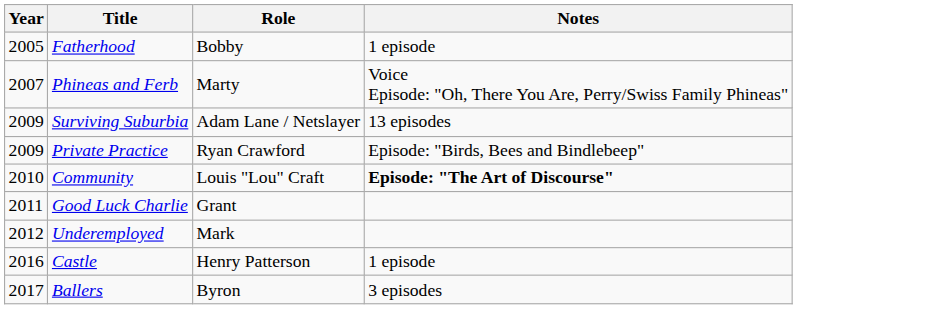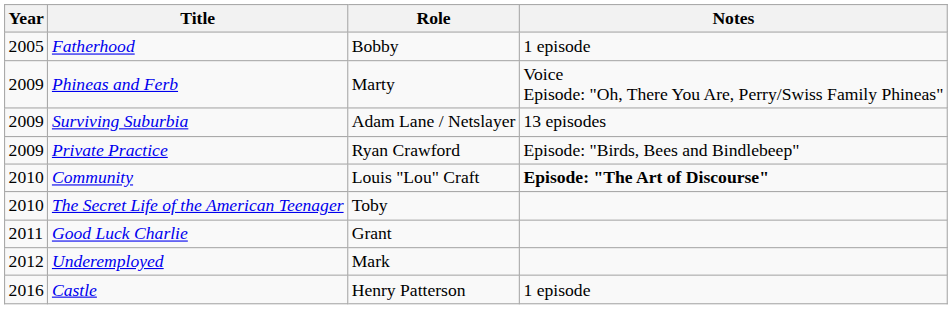Phineas and Ferb | Year: 2007 -> 2009
+ row: 2010 | The Secret Life of the American Teenager | Toby
- row: 2017 | Ballers | Byron | 3 episodes
